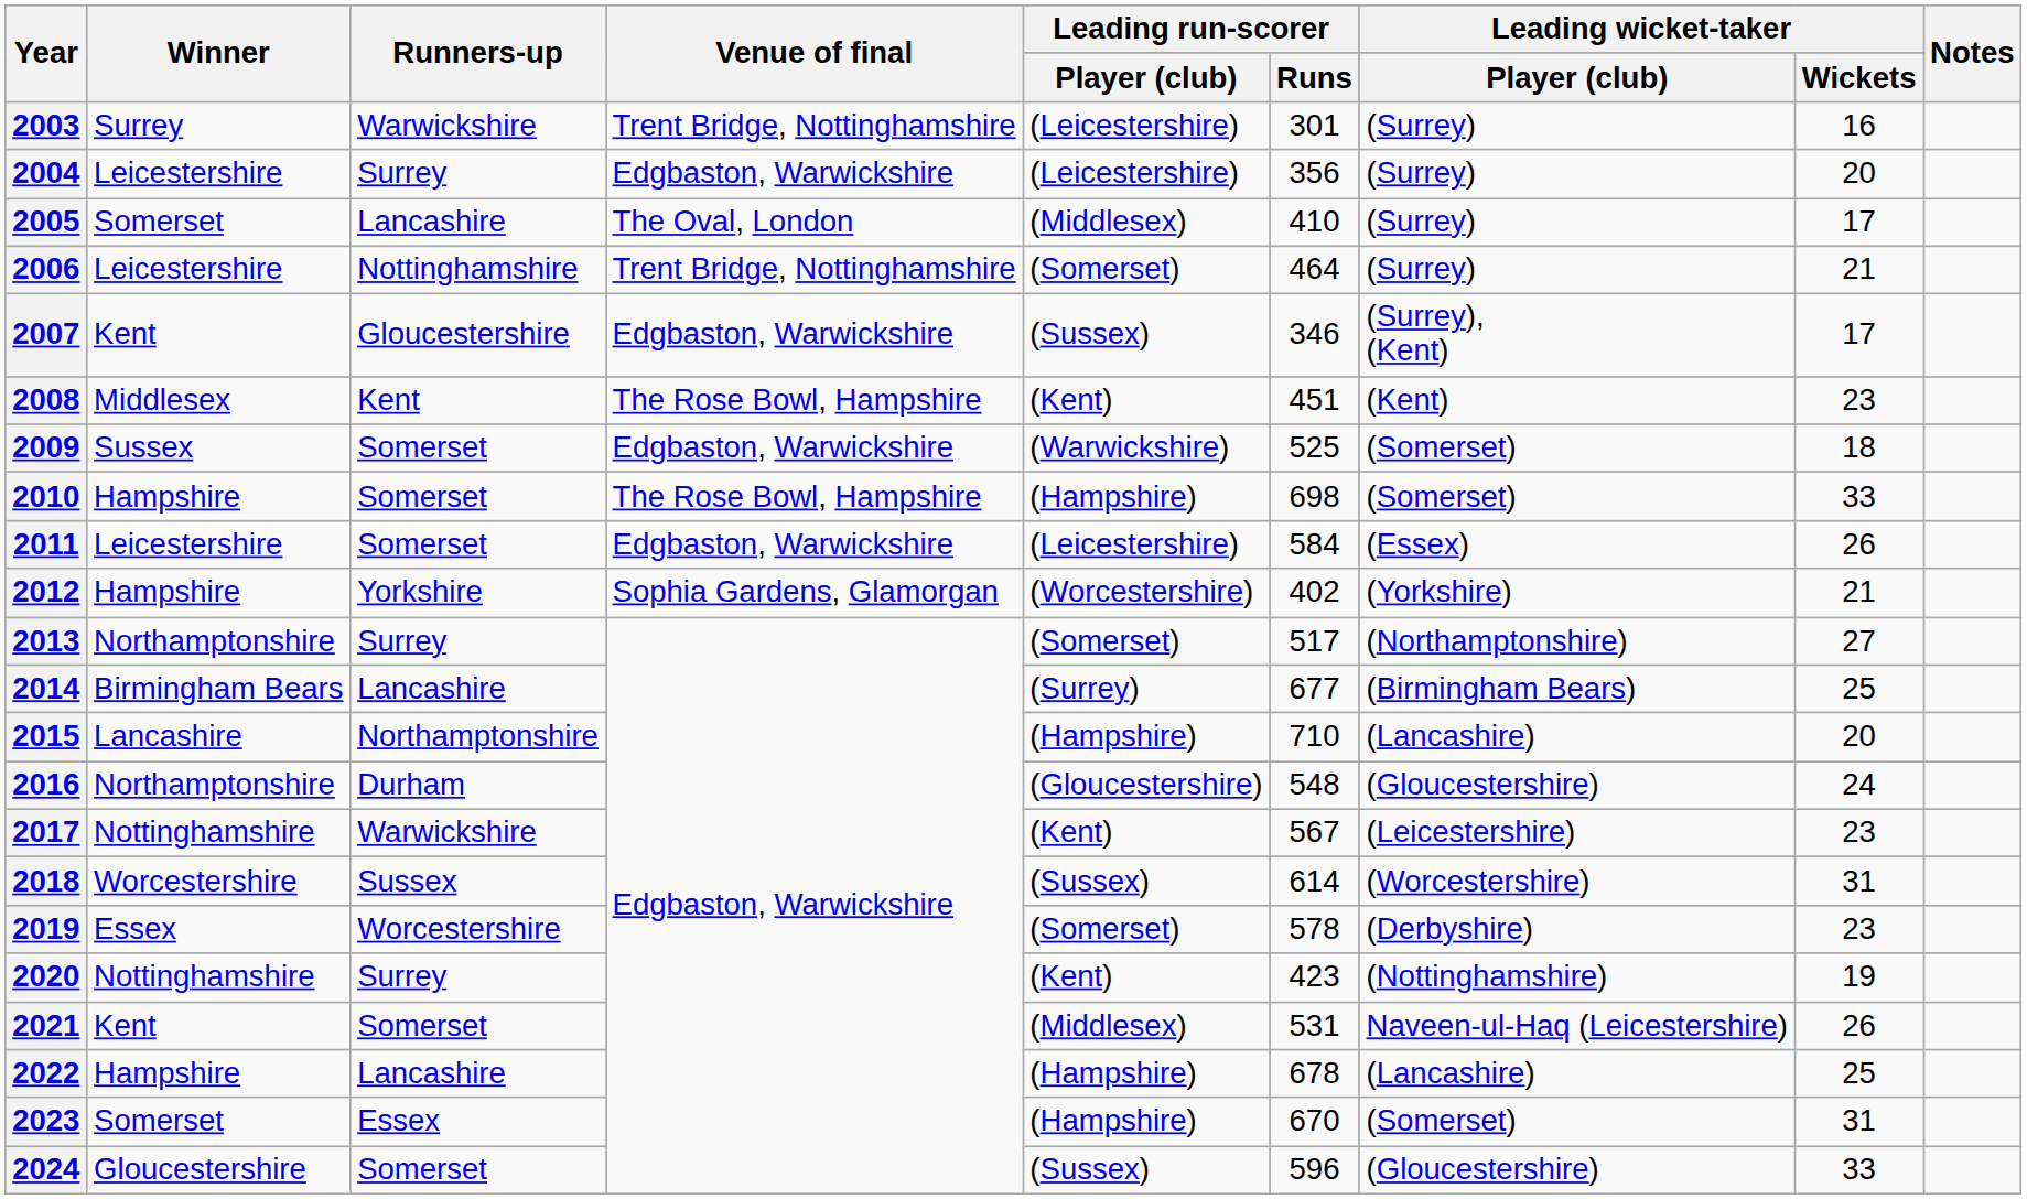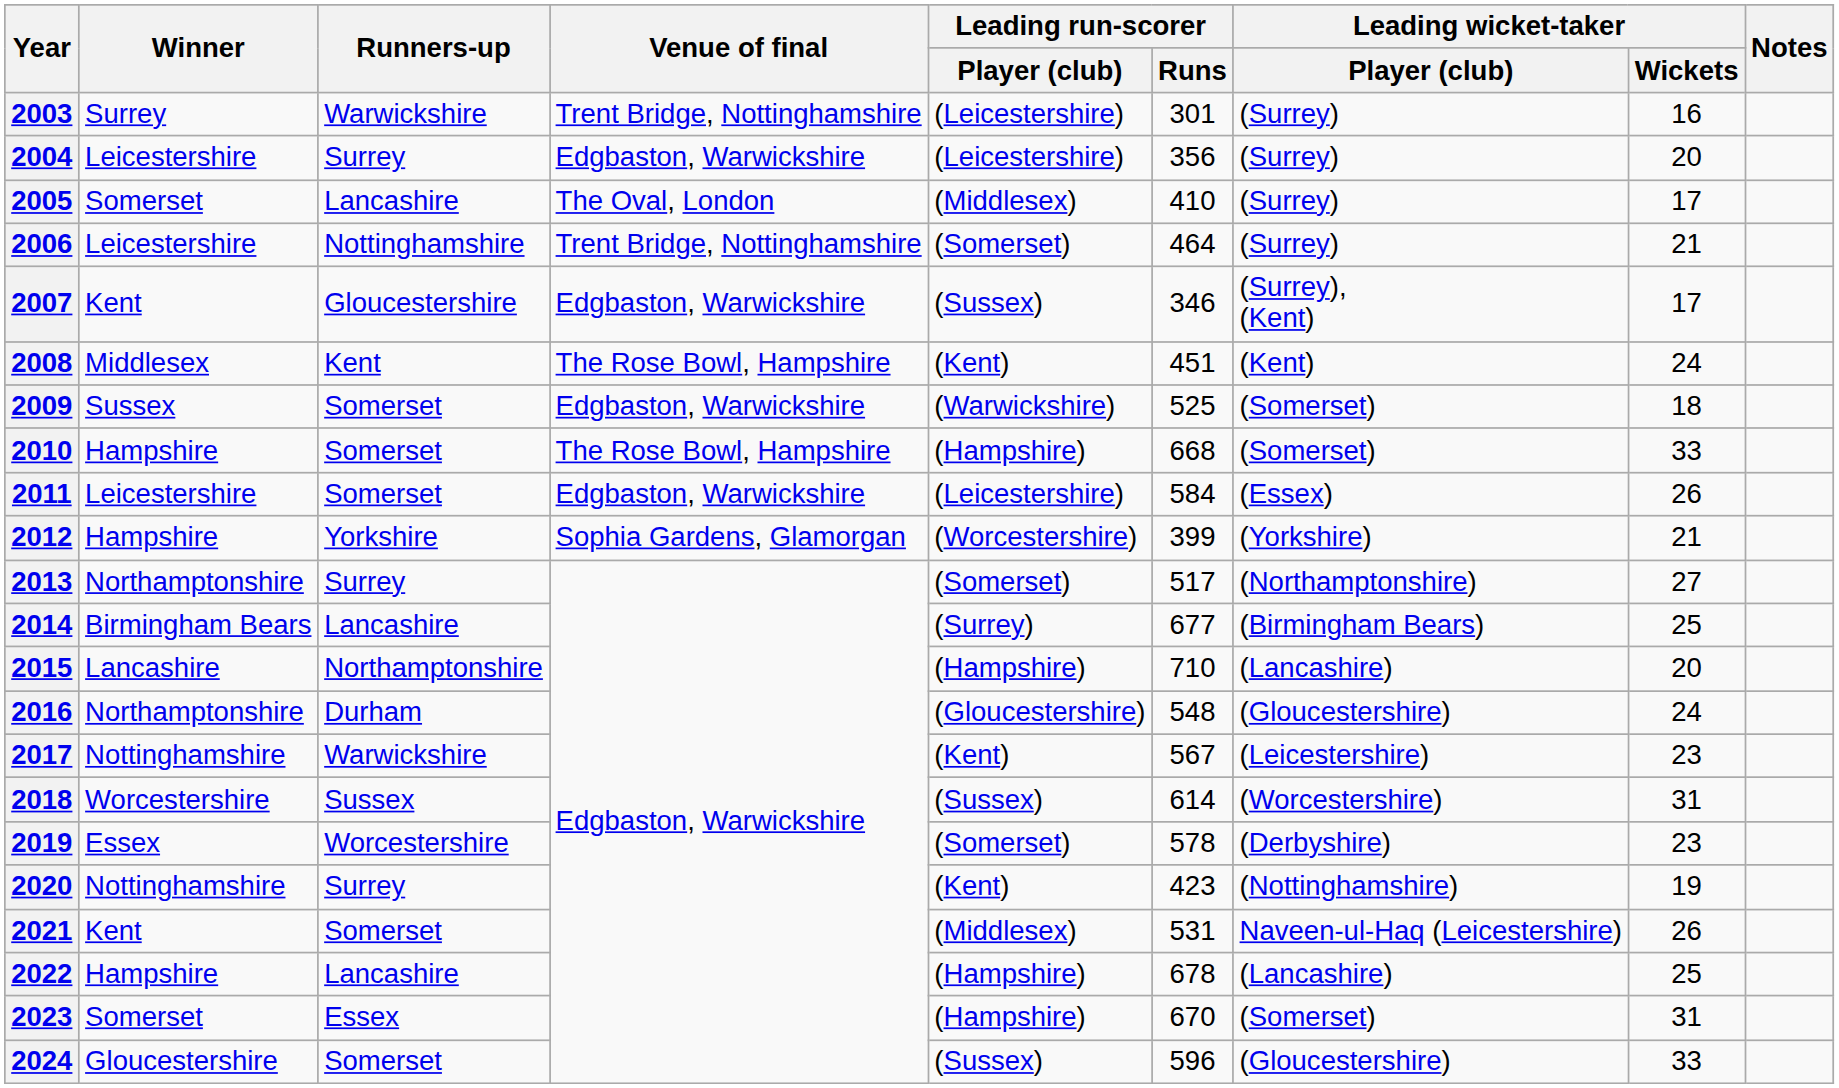2008 | Leading wicket-taker / Wickets: 23 -> 24
2010 | Leading run-scorer / Runs: 698 -> 668
2012 | Leading run-scorer / Runs: 402 -> 399
